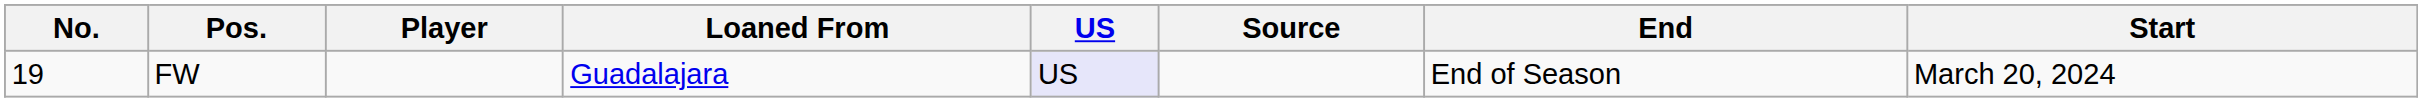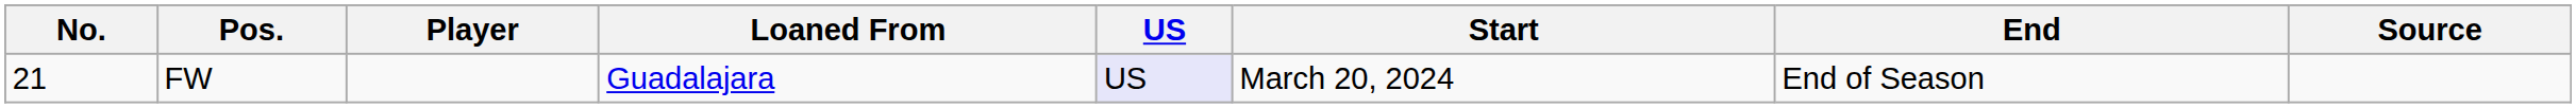columns swapped: Start <-> Source
FW | No.: 19 -> 21
